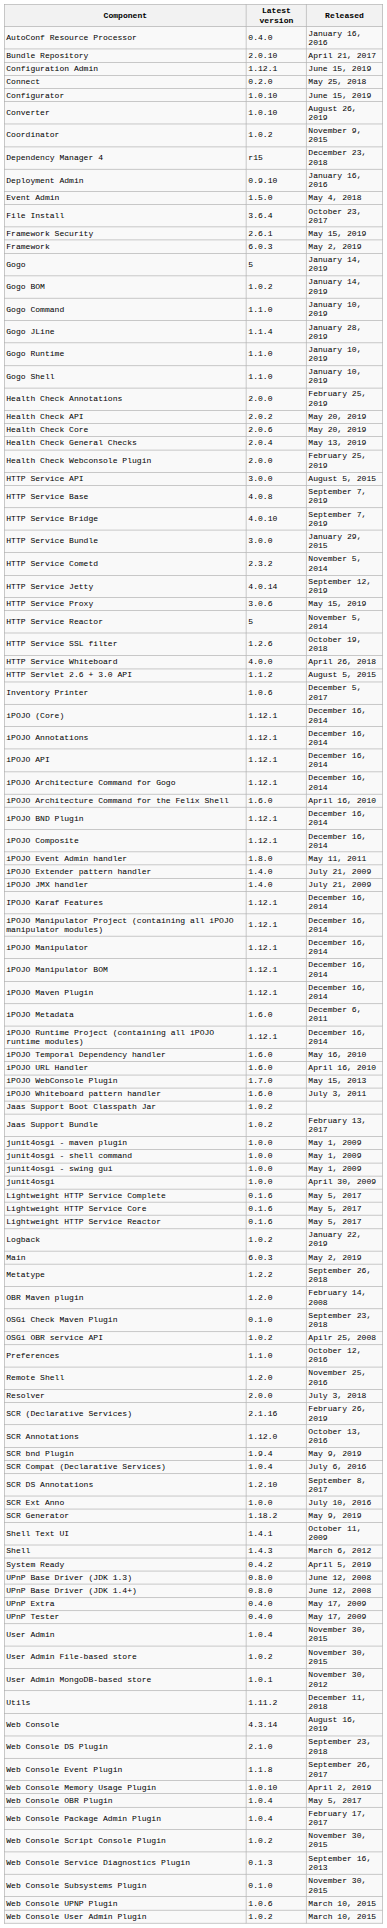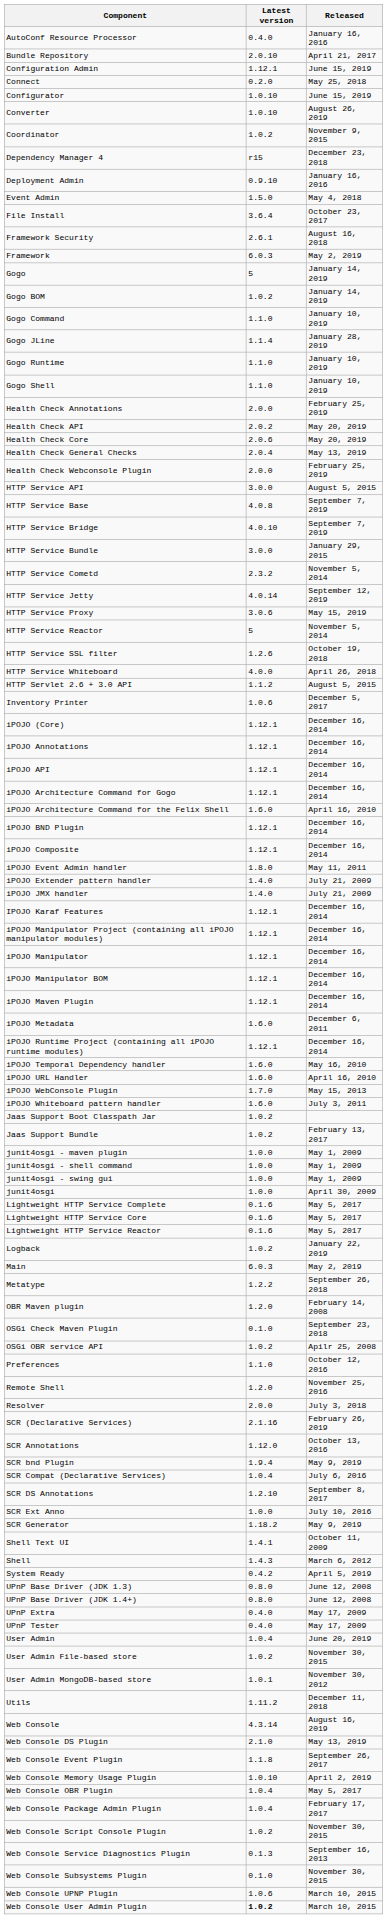Framework Security | Released: May 15, 2019 -> August 16, 2018
User Admin | Released: November 30, 2015 -> June 20, 2019
Web Console DS Plugin | Released: September 23, 2018 -> May 13, 2019
Web Console User Admin Plugin | Latest version: normal -> bold
